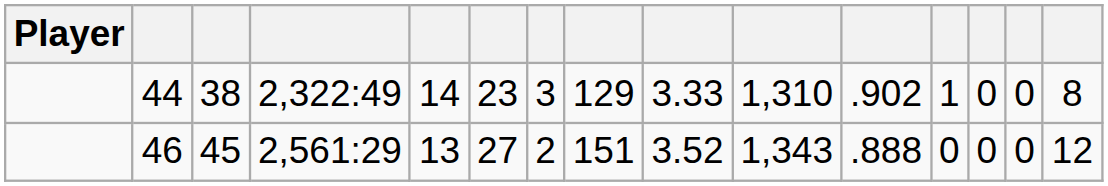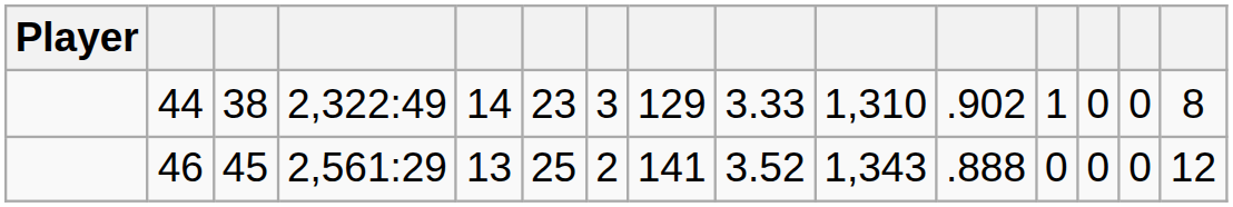46 | column 6: 27 -> 25
46 | column 8: 151 -> 141
